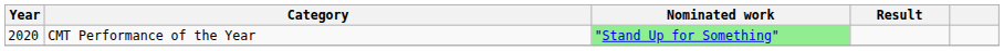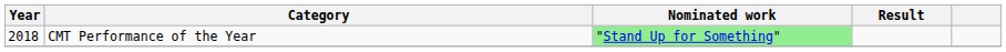CMT Performance of the Year | Year: 2020 -> 2018
